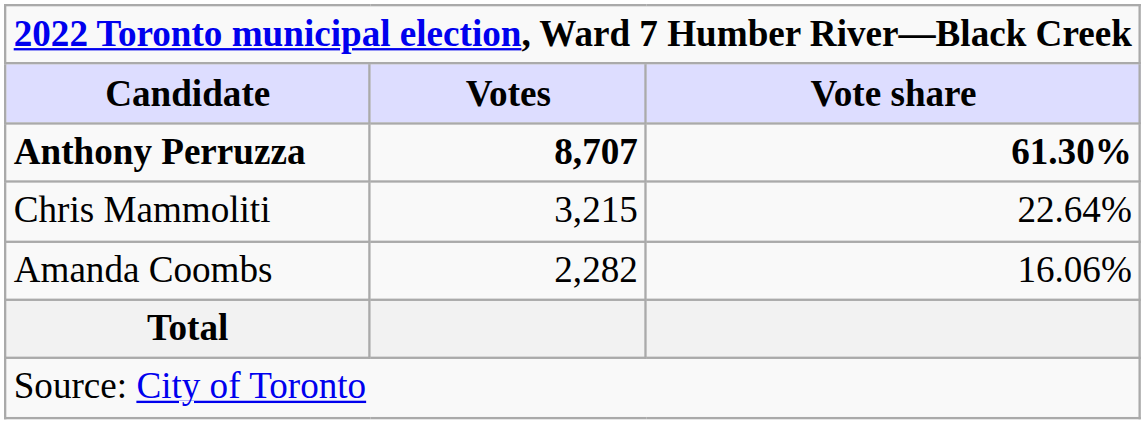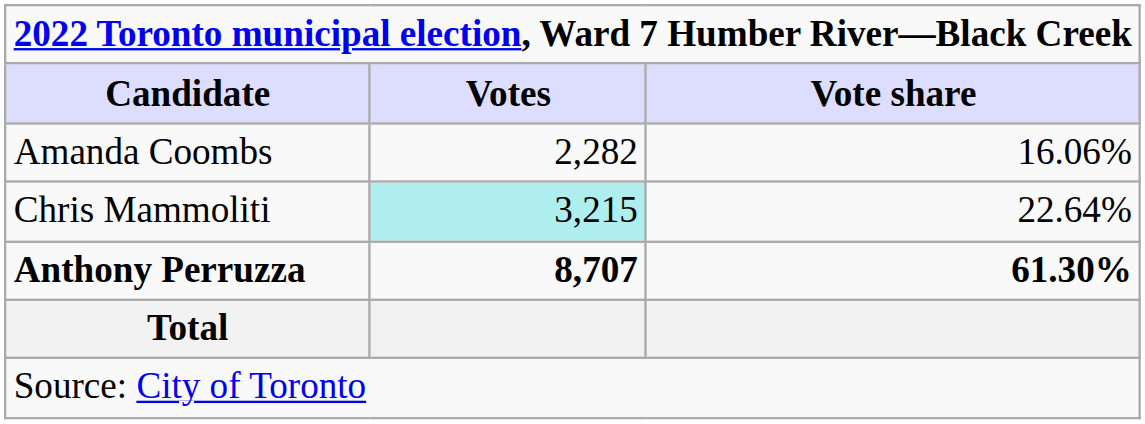rows swapped: Anthony Perruzza <-> Amanda Coombs
Chris Mammoliti | Votes: no background -> paleturquoise background
